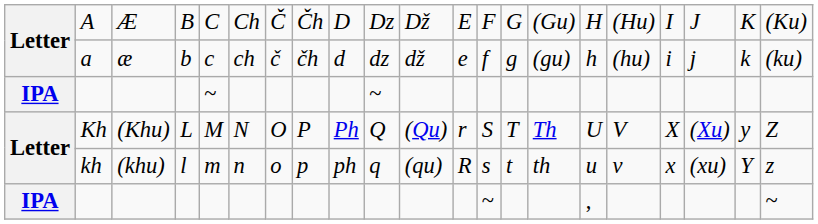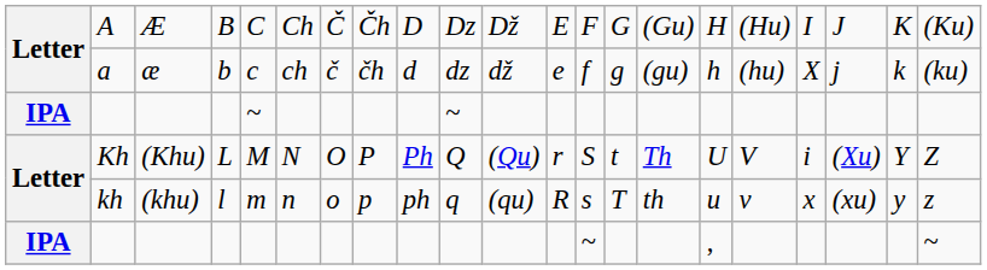a | column 18: i -> X
Kh | column 14: T -> t
Kh | column 18: X -> i
Kh | column 20: y -> Y
kh | column 14: t -> T
kh | column 20: Y -> y
